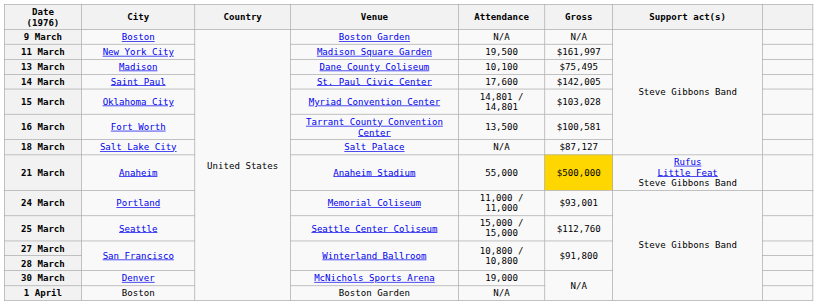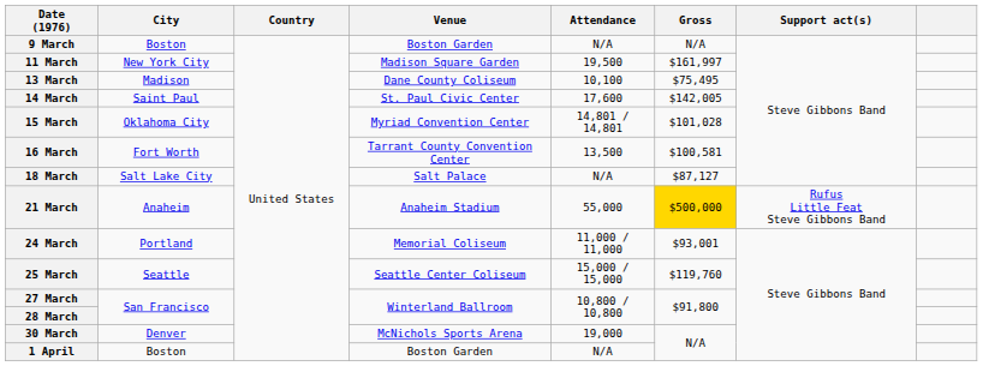15 March | Gross: $103,028 -> $101,028
25 March | Gross: $112,760 -> $119,760
